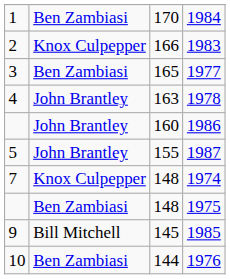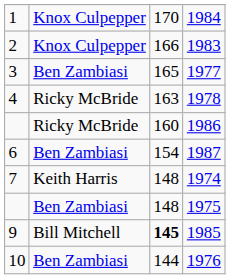1984 | column 2: Ben Zambiasi -> Knox Culpepper
1978 | column 2: John Brantley -> Ricky McBride
1986 | column 2: John Brantley -> Ricky McBride
1987 | column 1: 5 -> 6
1987 | column 2: John Brantley -> Ben Zambiasi
1987 | column 3: 155 -> 154
1974 | column 2: Knox Culpepper -> Keith Harris
1985 | column 3: normal -> bold
